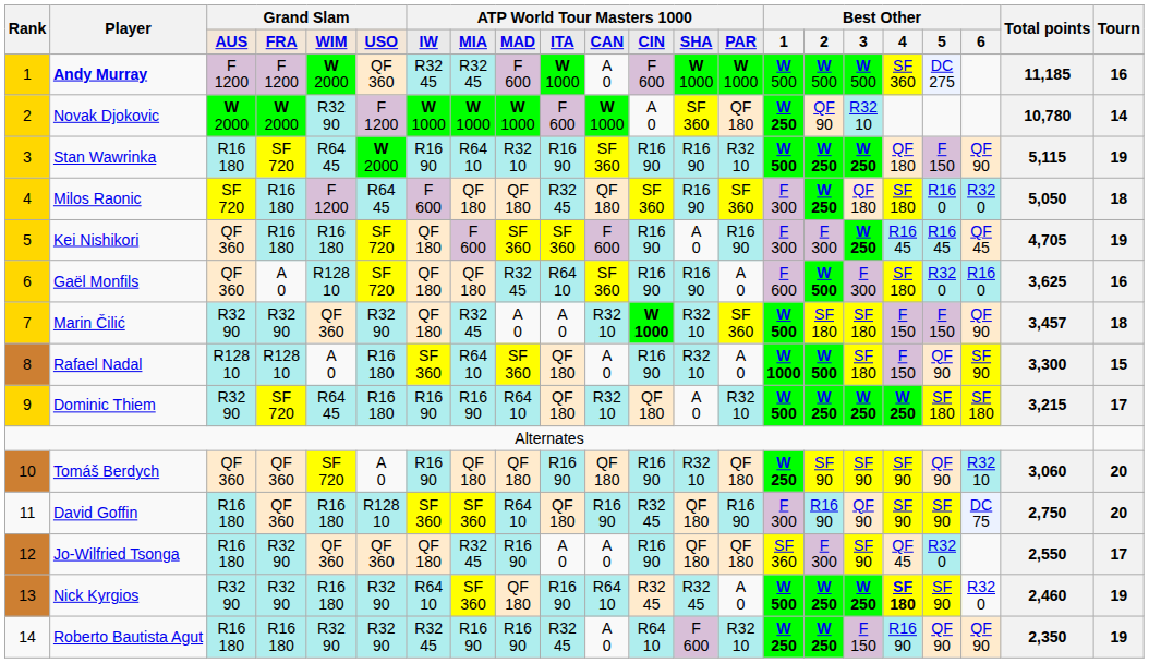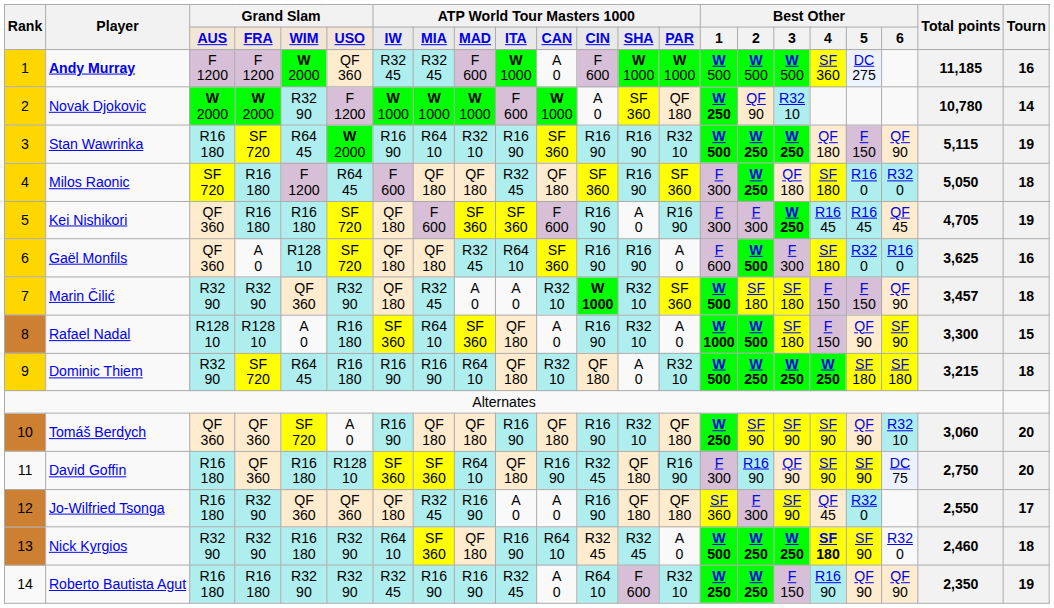Dominic Thiem | Tourn: 17 -> 18
Nick Kyrgios | Tourn: 19 -> 18
